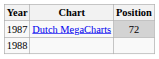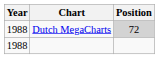Dutch MegaCharts | Year: 1987 -> 1988
